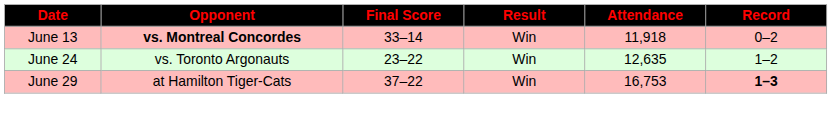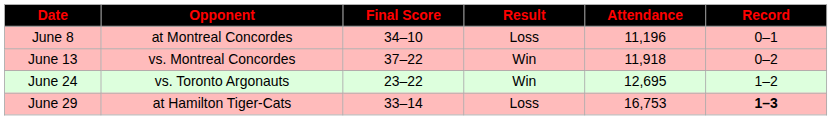+ row: June 8 | at Montreal Concordes | 34–10 | Loss | 11,196 | 0–1
June 13 | Opponent: bold -> normal
June 13 | Final Score: 33–14 -> 37–22
June 24 | Attendance: 12,635 -> 12,695
June 29 | Final Score: 37–22 -> 33–14
June 29 | Result: Win -> Loss
